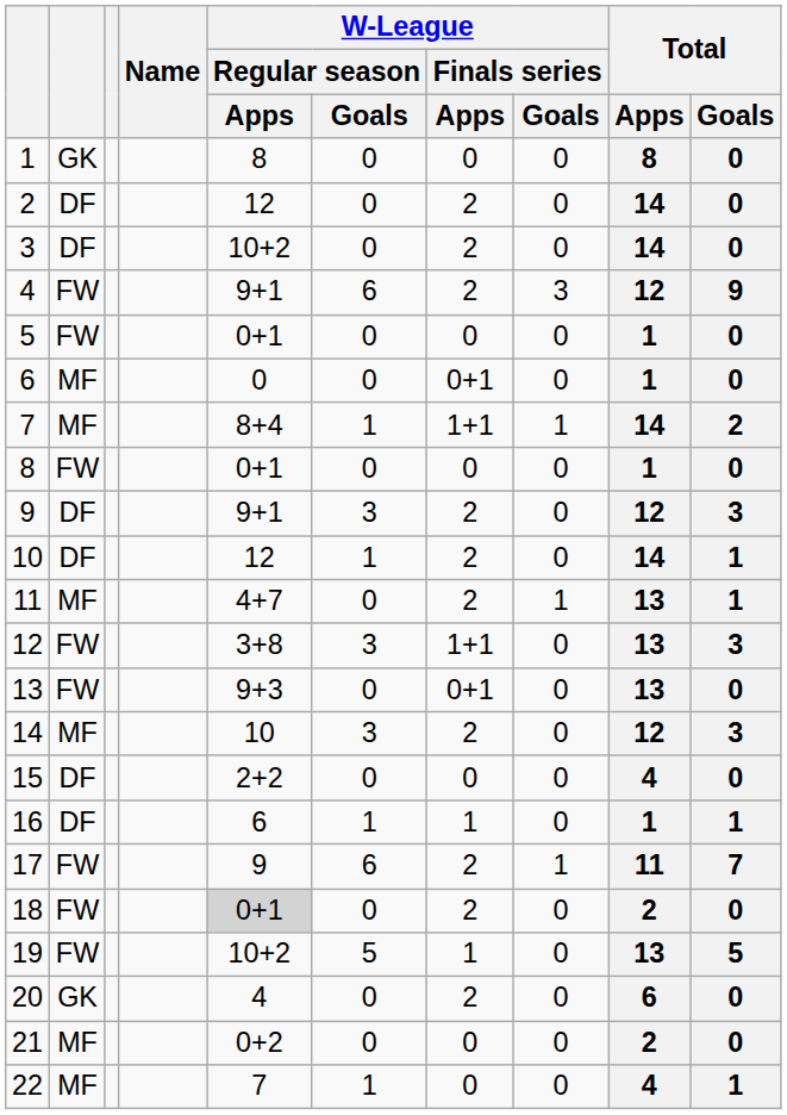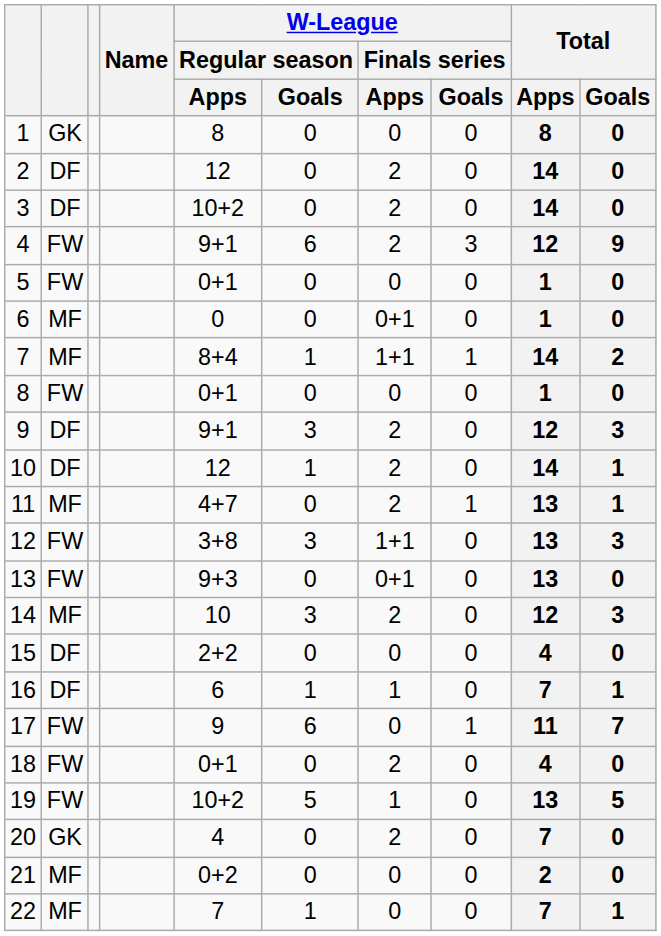16 | Total / Apps: 1 -> 7
17 | W-League / Finals series / Apps: 2 -> 0
18 | W-League / Regular season / Apps: lightgrey background -> no background
18 | Total / Apps: 2 -> 4
20 | Total / Apps: 6 -> 7
22 | Total / Apps: 4 -> 7
